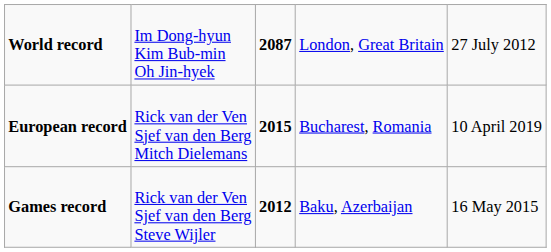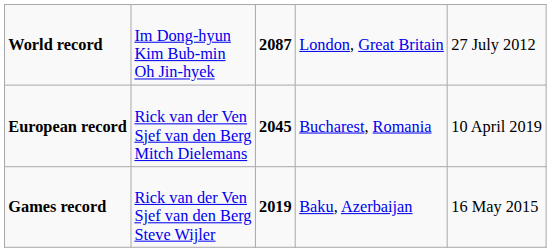European record | column 3: 2015 -> 2045
Games record | column 3: 2012 -> 2019
